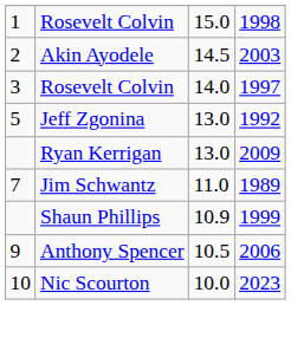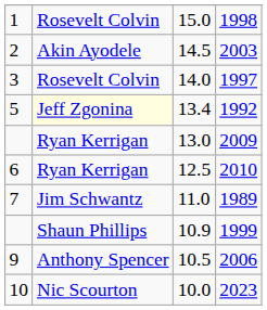1992 | column 2: no background -> lightyellow background
1992 | column 3: 13.0 -> 13.4
+ row: 6 | Ryan Kerrigan | 12.5 | 2010
